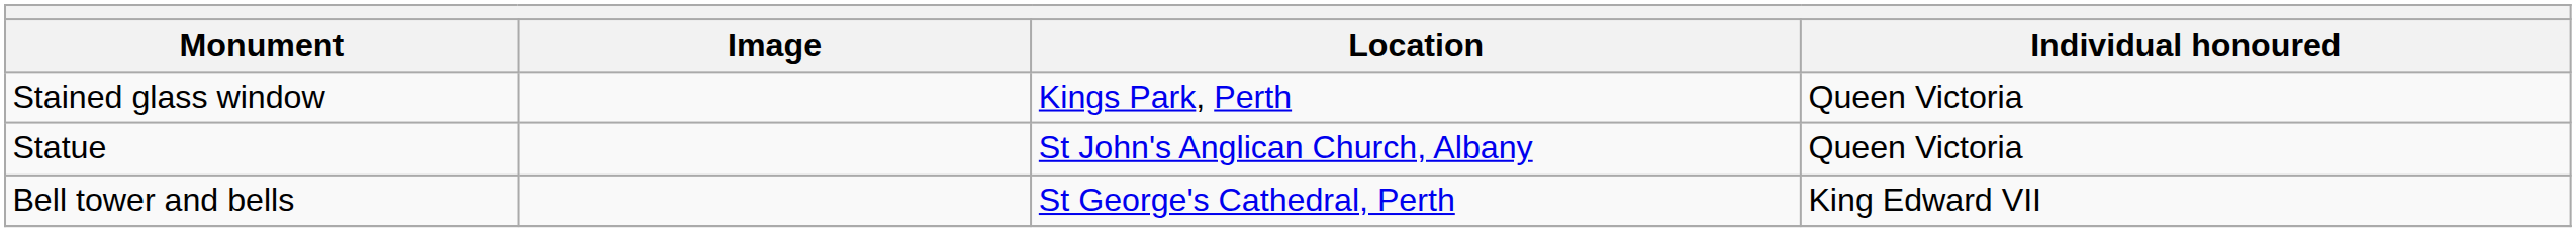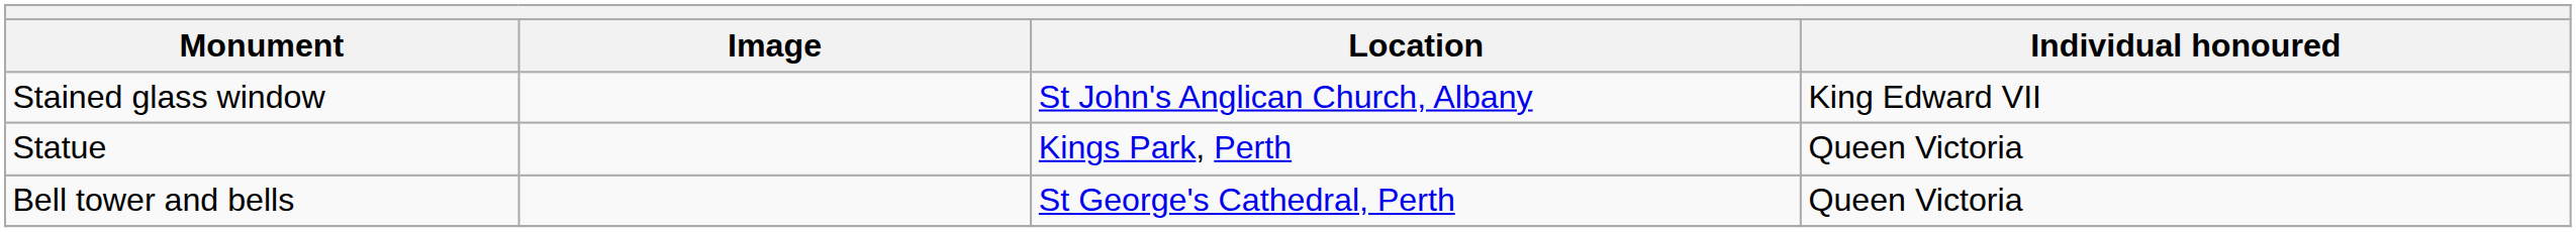Stained glass window | Location: Kings Park, Perth -> St John's Anglican Church, Albany
Stained glass window | Individual honoured: Queen Victoria -> King Edward VII
Statue | Location: St John's Anglican Church, Albany -> Kings Park, Perth
Bell tower and bells | Individual honoured: King Edward VII -> Queen Victoria
